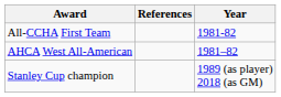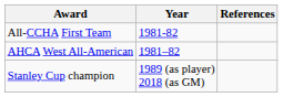columns swapped: Year <-> References
